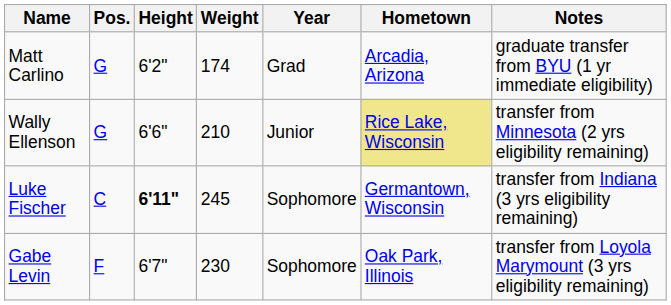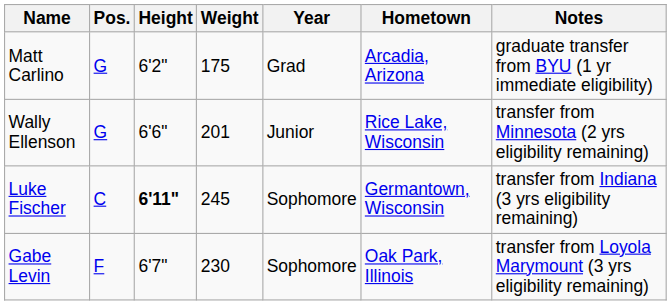Matt Carlino | Weight: 174 -> 175
Wally Ellenson | Weight: 210 -> 201
Wally Ellenson | Hometown: khaki background -> no background
